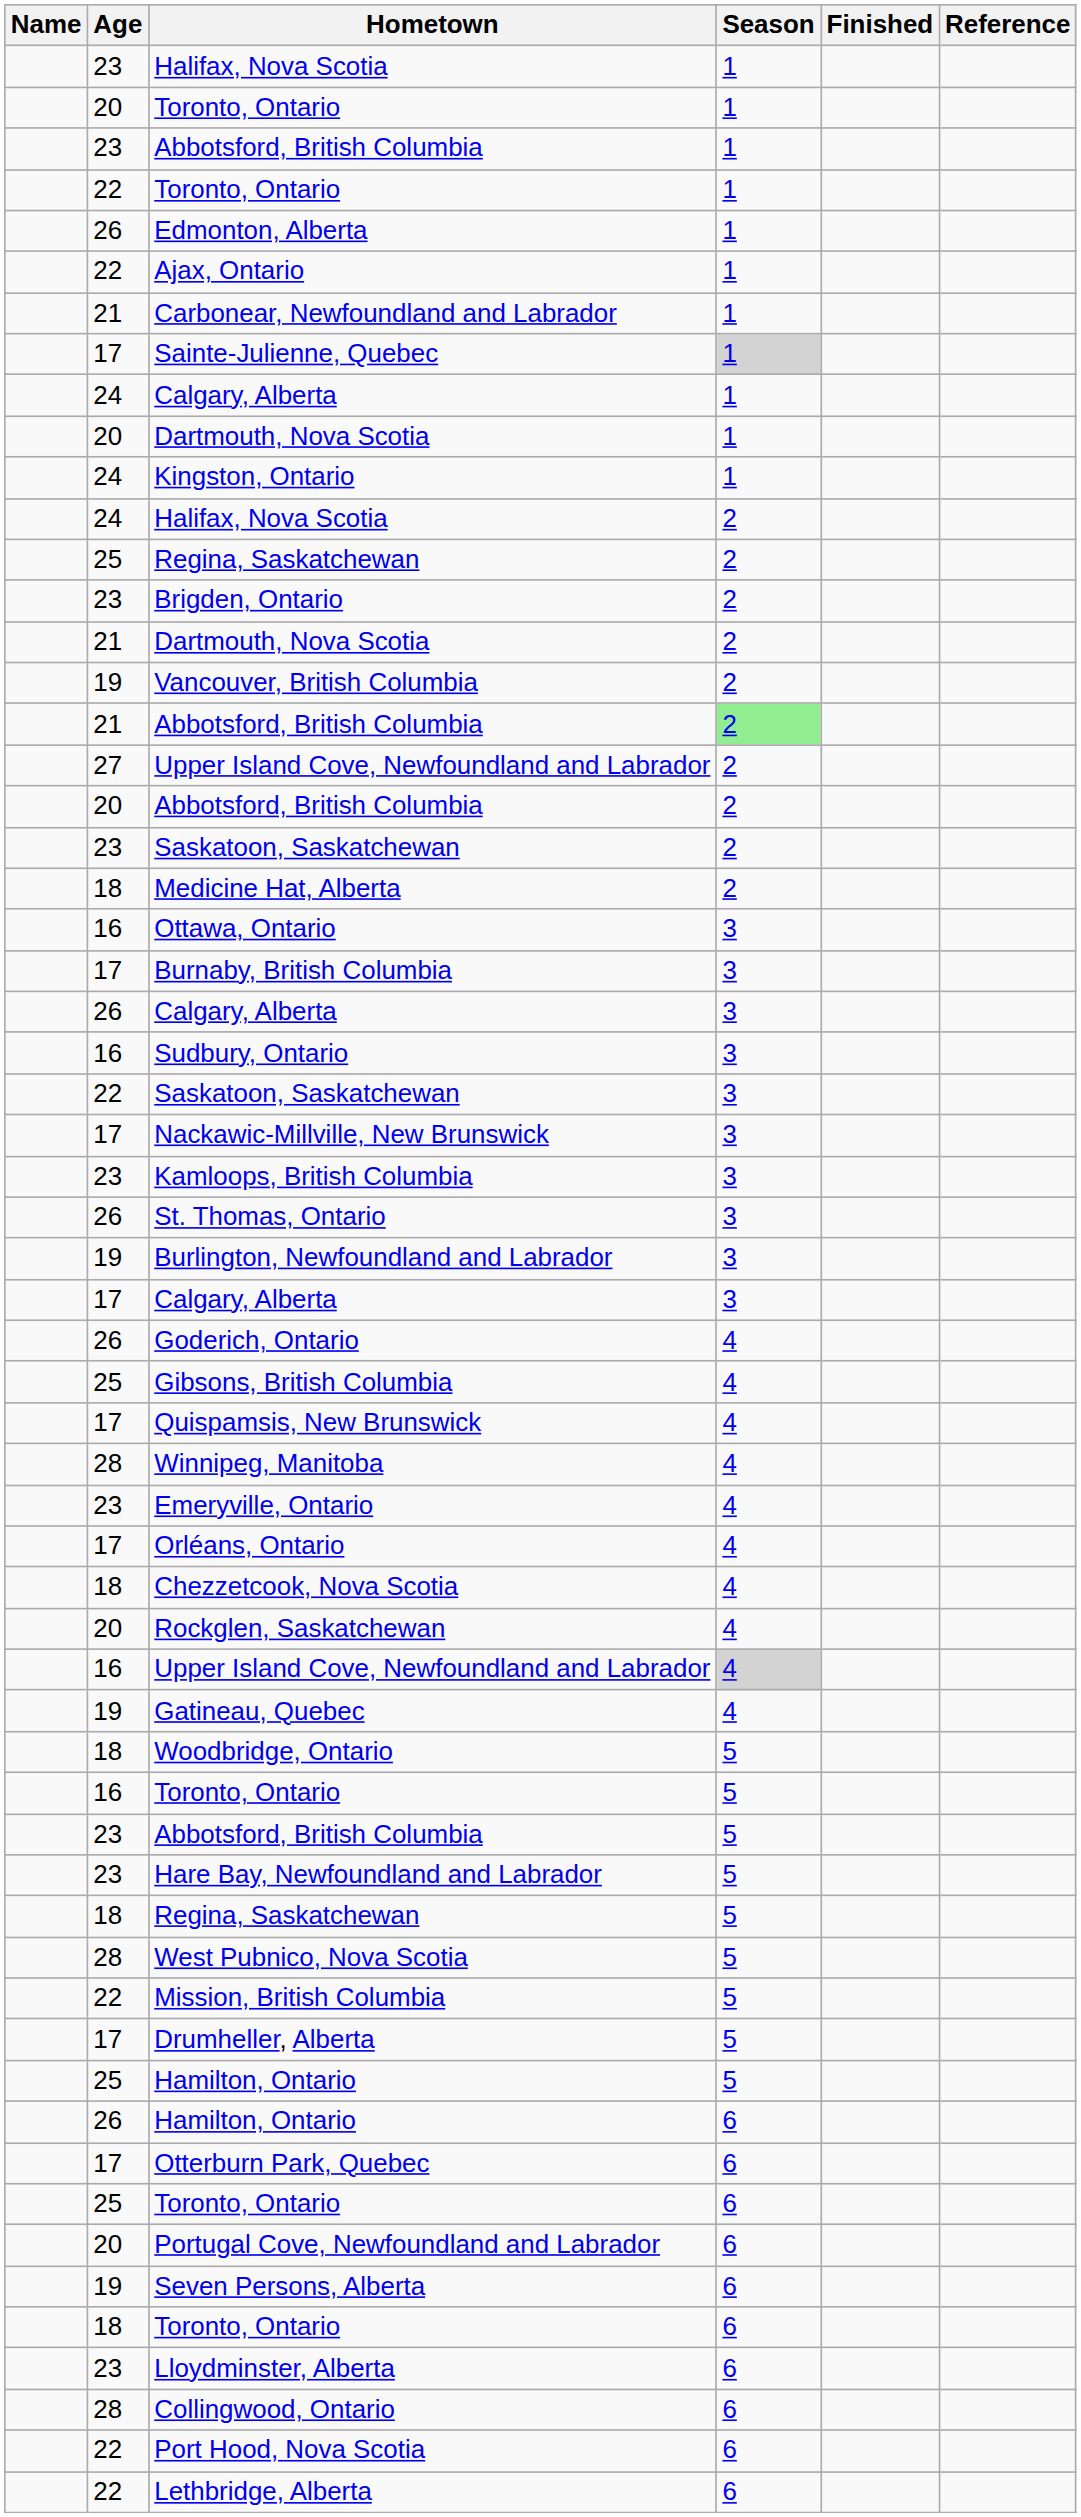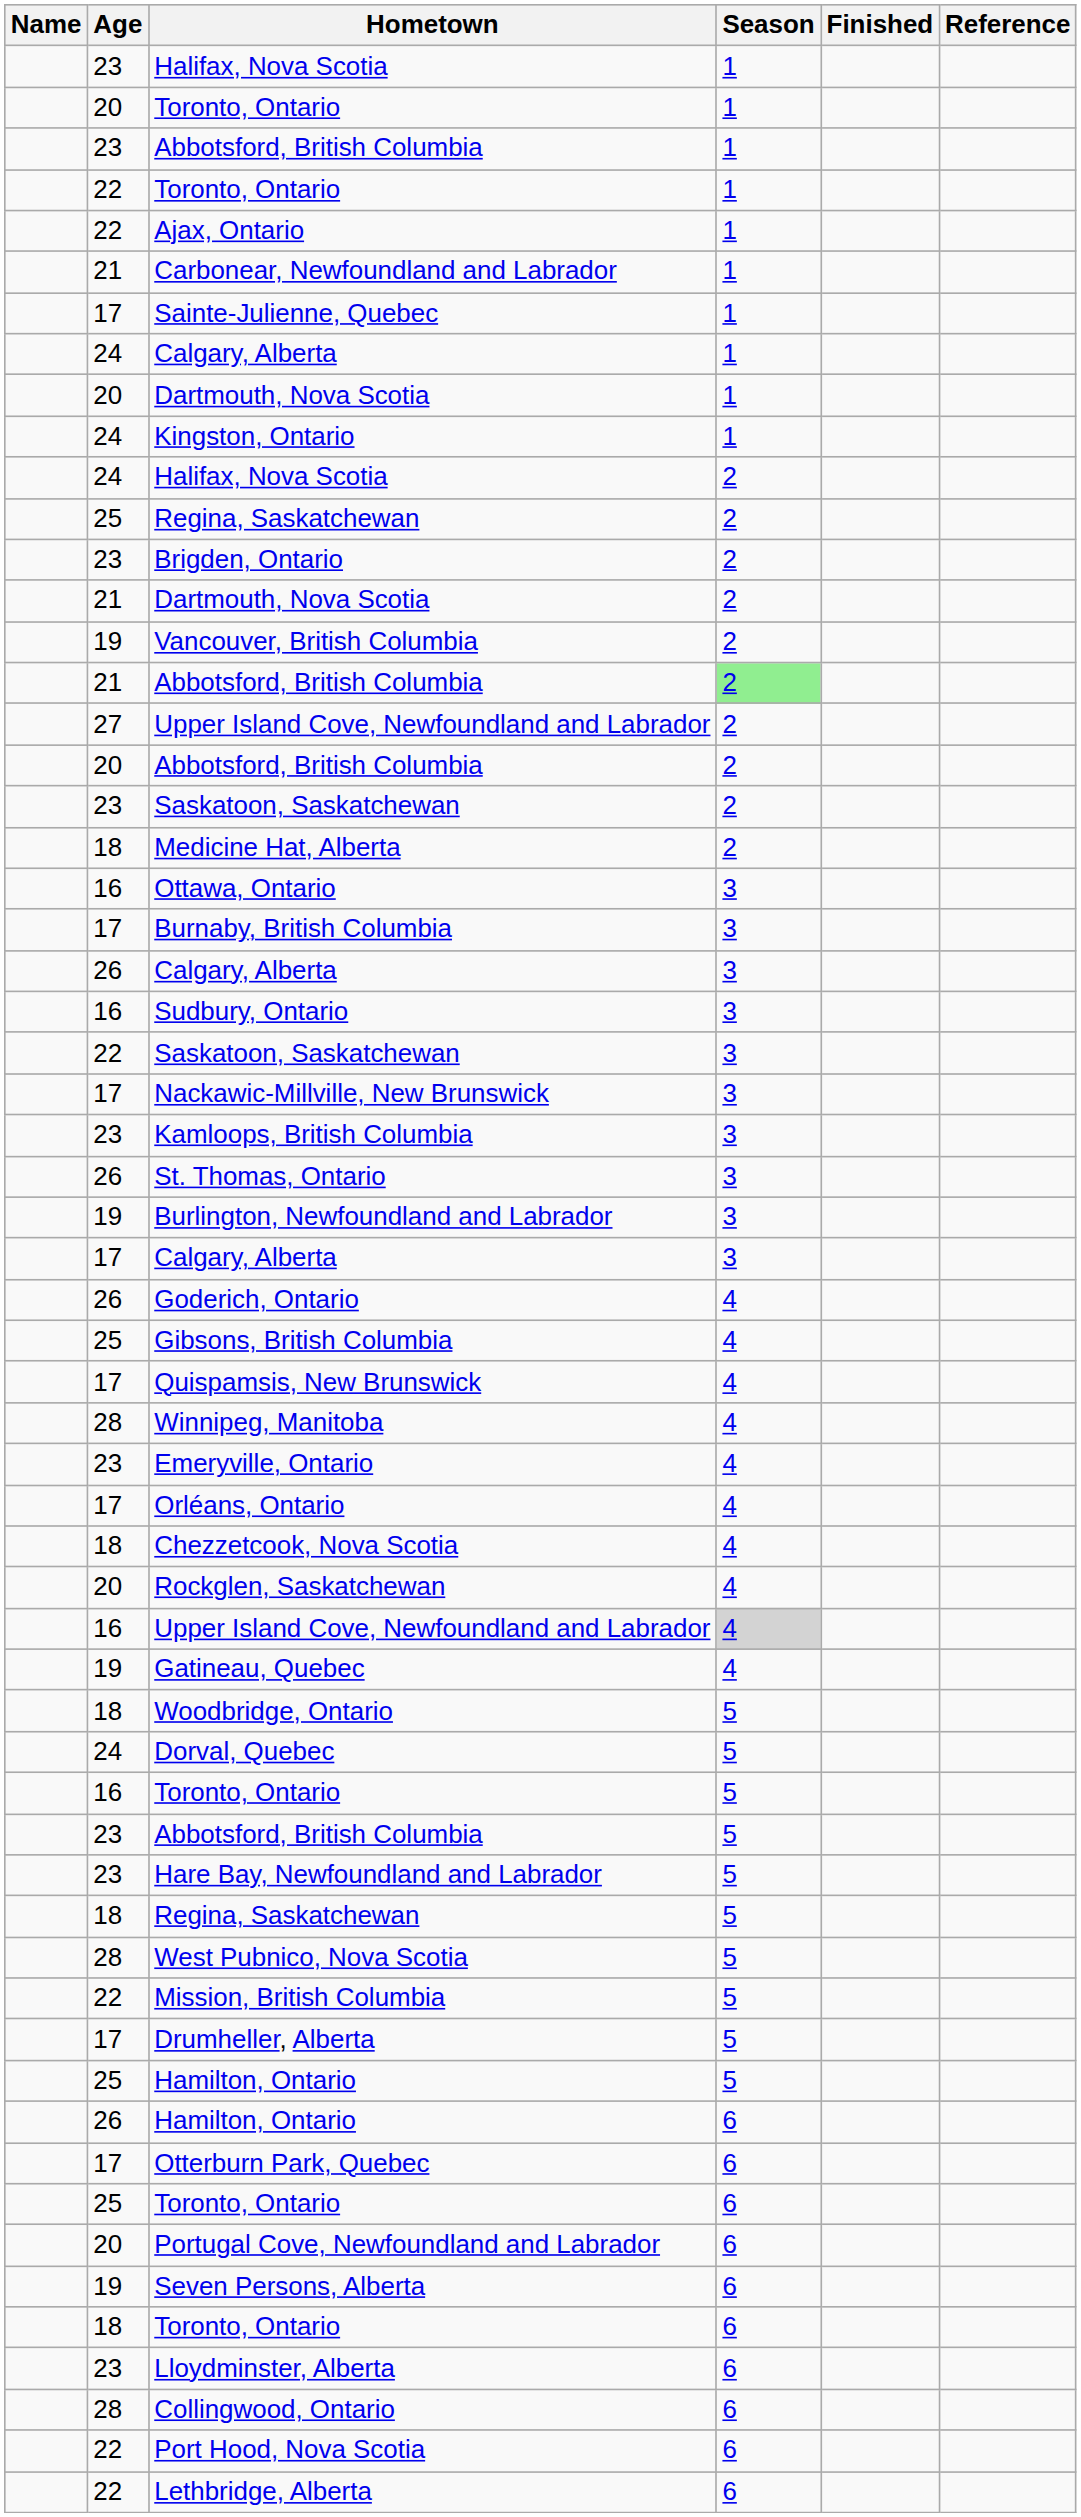- row: 26 | Edmonton, Alberta | 1
Sainte-Julienne, Quebec | Season: lightgrey background -> no background
+ row: 24 | Dorval, Quebec | 5
